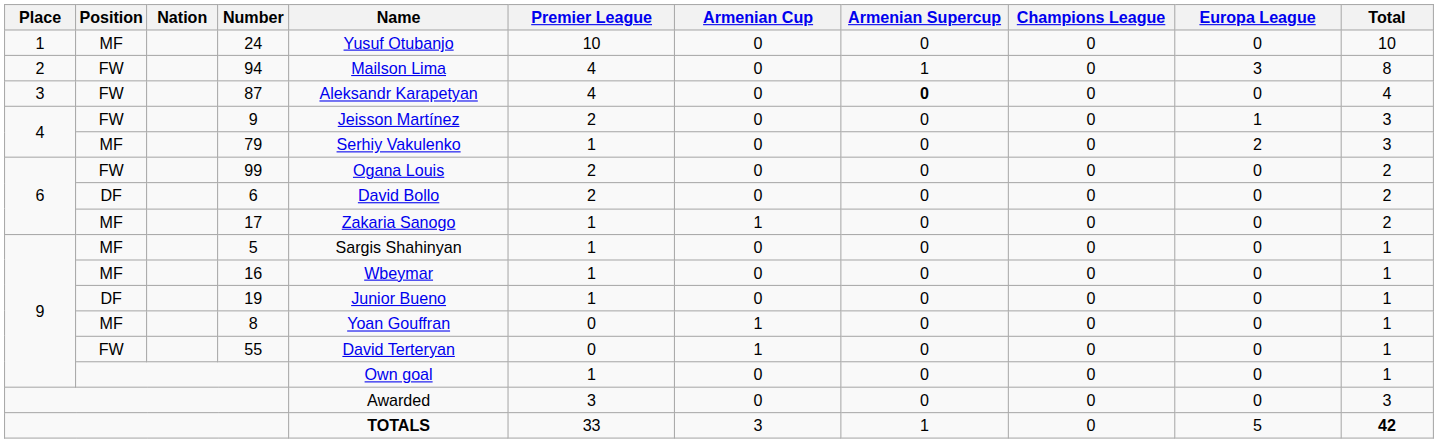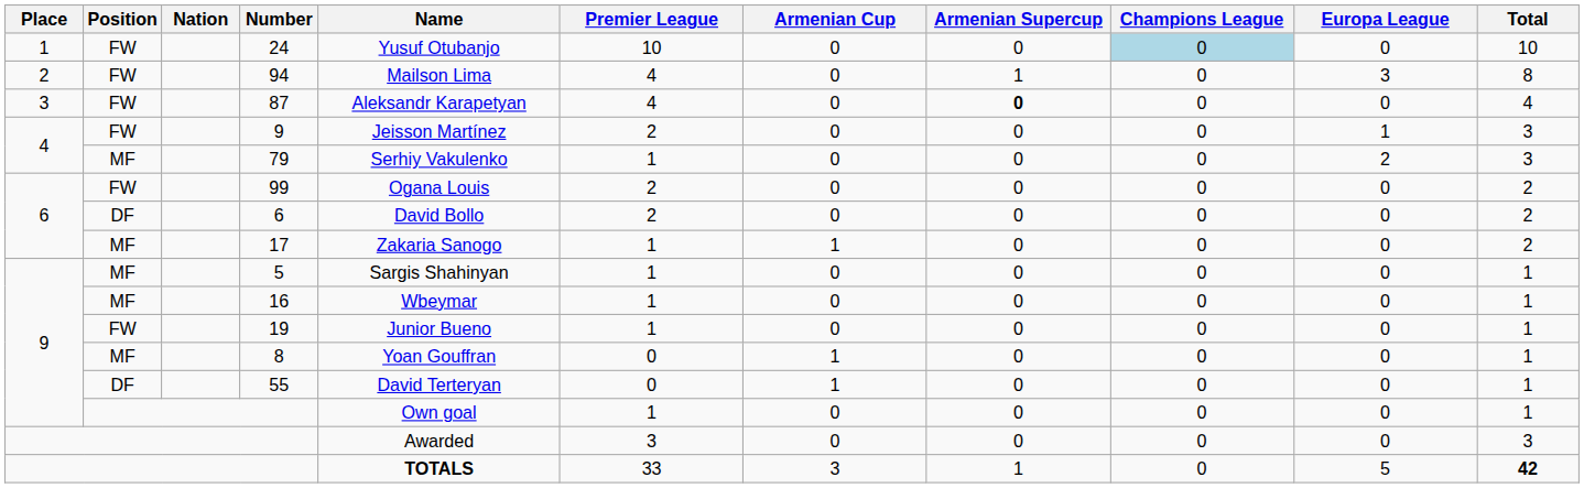24 | Position: MF -> FW
24 | Champions League: no background -> lightblue background
19 | Position: DF -> FW
55 | Position: FW -> DF
